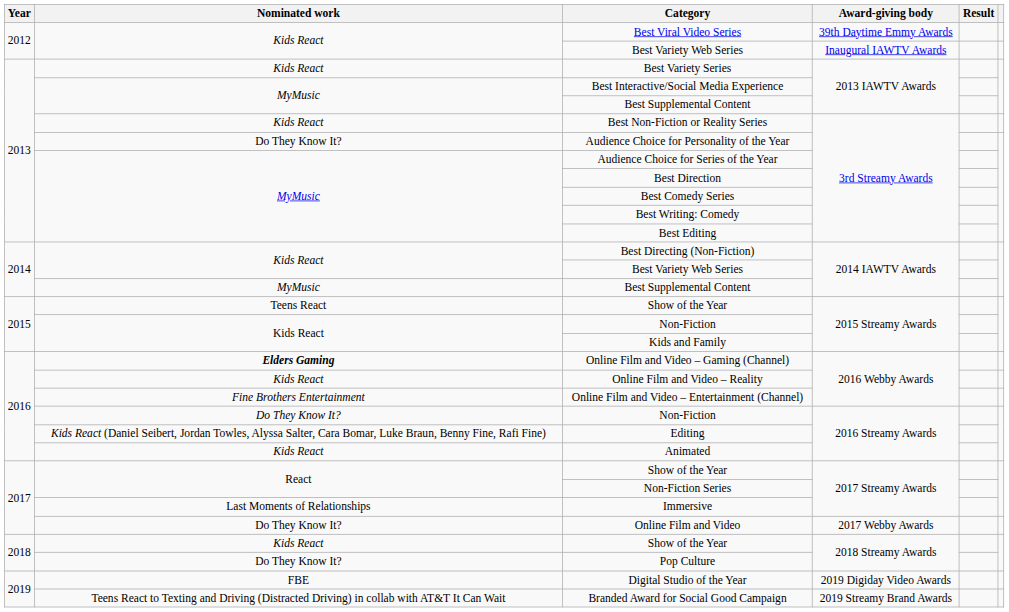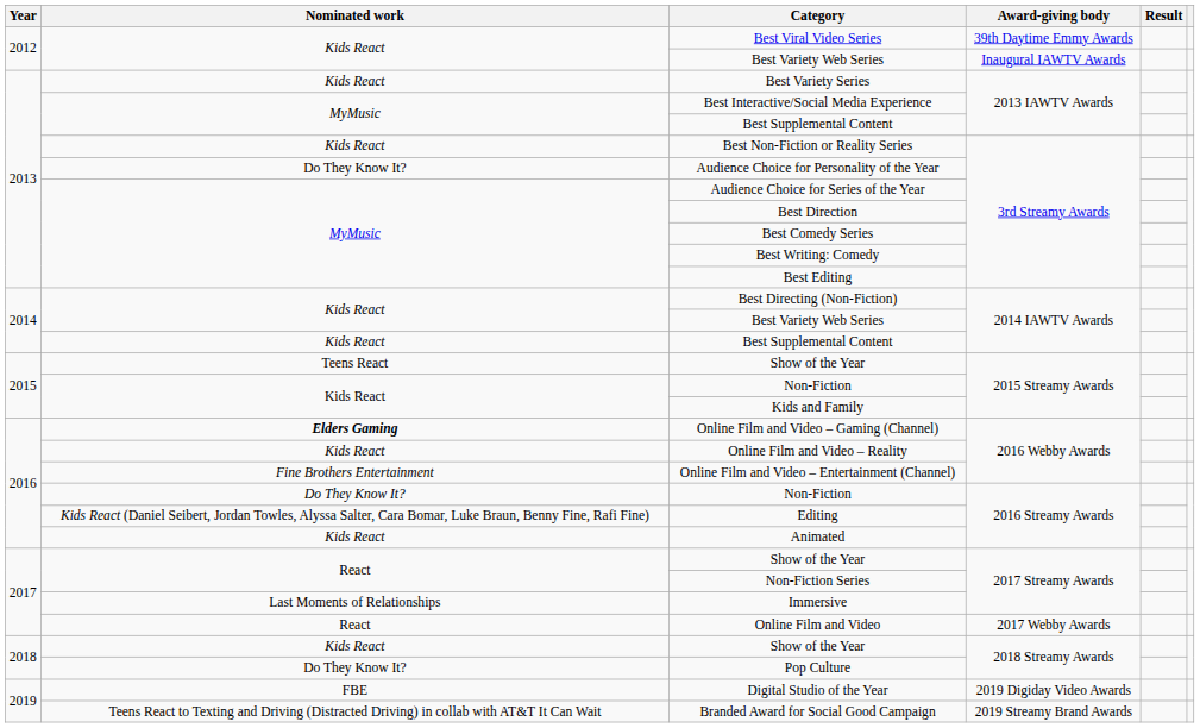Best Supplemental Content / 2014 IAWTV Awards | Nominated work: MyMusic -> Kids React
Online Film and Video | Nominated work: Do They Know It? -> React
